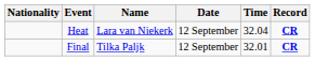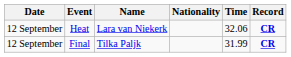columns swapped: Date <-> Nationality
Heat | Time: 32.04 -> 32.06
Final | Time: 32.01 -> 31.99
